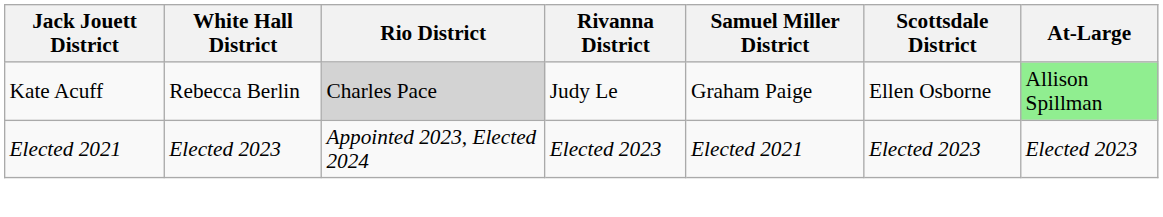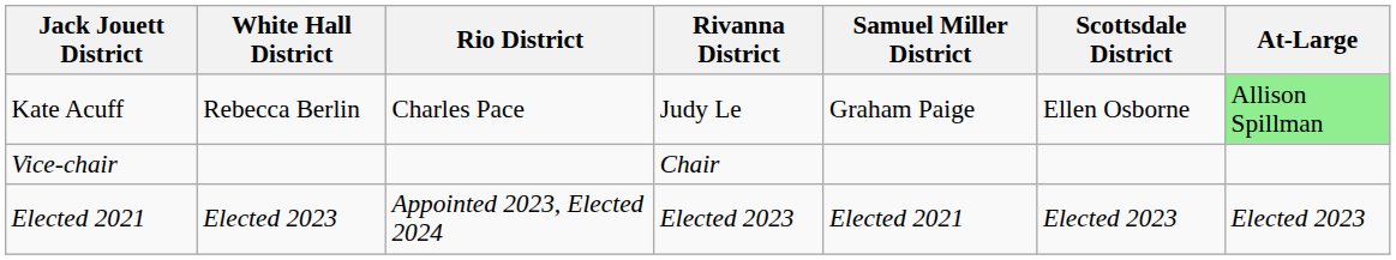Kate Acuff | Rio District: lightgrey background -> no background
+ row: Vice-chair | Chair
